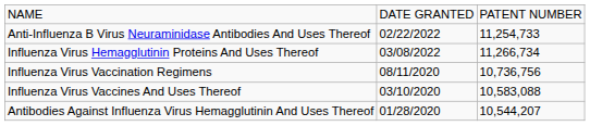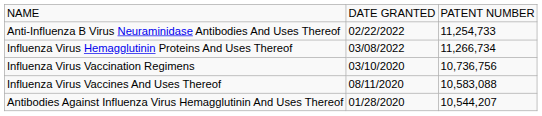Influenza Virus Vaccination Regimens | column 2: 08/11/2020 -> 03/10/2020
Influenza Virus Vaccines And Uses Thereof | column 2: 03/10/2020 -> 08/11/2020
